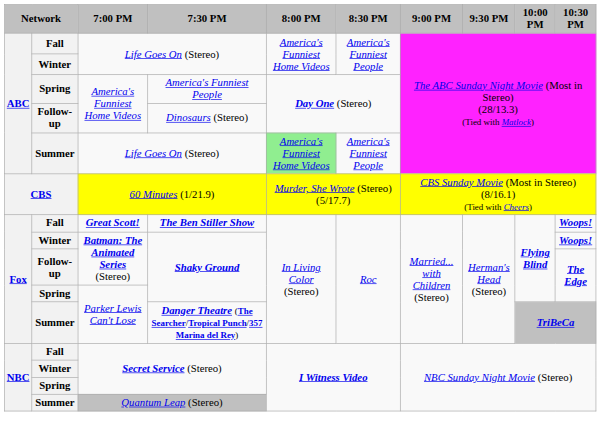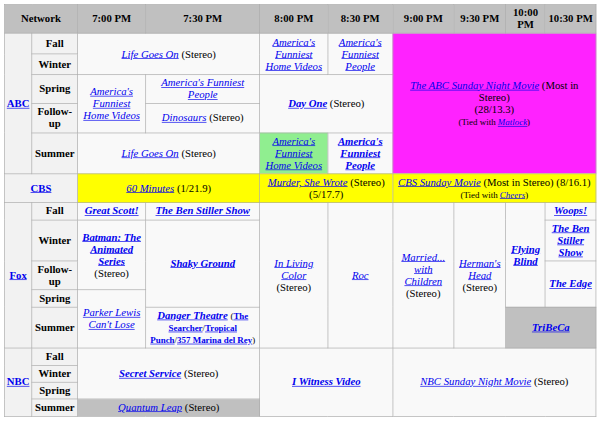Summer / Life Goes On (Stereo) | 8:30 PM: normal -> bold
Winter / Shaky Ground | 10:30 PM: Woops! -> The Ben Stiller Show
